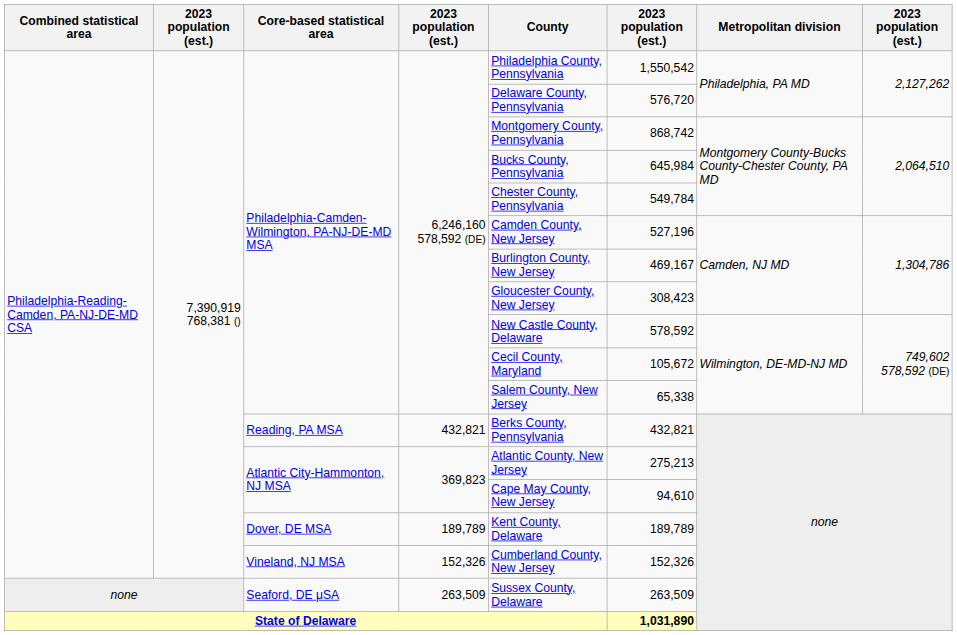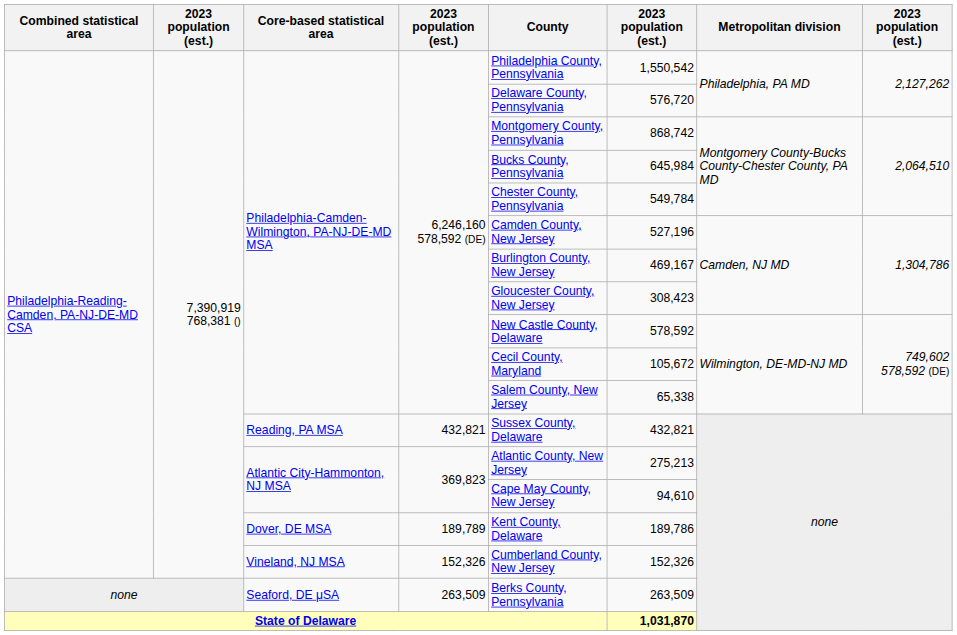Reading, PA MSA | County: Berks County, Pennsylvania -> Sussex County, Delaware
Dover, DE MSA | column 6: 189,789 -> 189,786
Seaford, DE μSA | County: Sussex County, Delaware -> Berks County, Pennsylvania
State of Delaware | column 6: 1,031,890 -> 1,031,870
